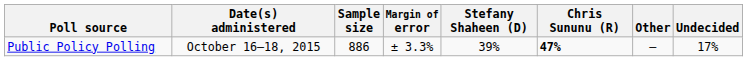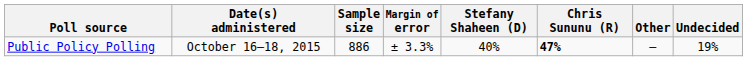Public Policy Polling | Stefany Shaheen (D): 39% -> 40%
Public Policy Polling | Undecided: 17% -> 19%
